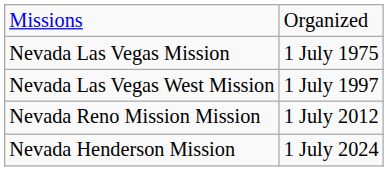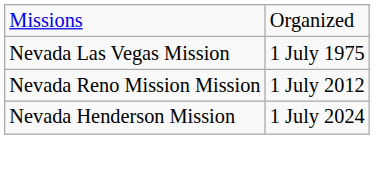- row: Nevada Las Vegas West Mission | 1 July 1997
